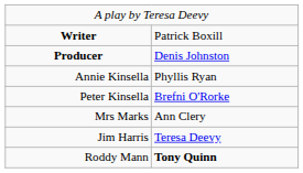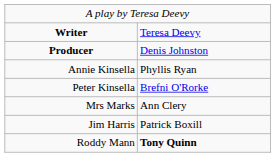Writer | column 2: Patrick Boxill -> Teresa Deevy
Jim Harris | column 2: Teresa Deevy -> Patrick Boxill
